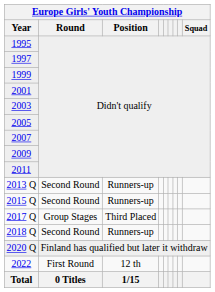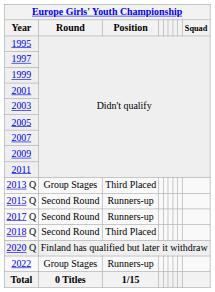2013 Q | Round: Second Round -> Group Stages
2013 Q | Position: Runners-up -> Third Placed
2017 Q | Round: Group Stages -> Second Round
2017 Q | Position: Third Placed -> Runners-up
2018 Q | Position: Runners-up -> Third Placed
2022 | Round: First Round -> Group Stages
2022 | Position: 12 th -> Runners-up
